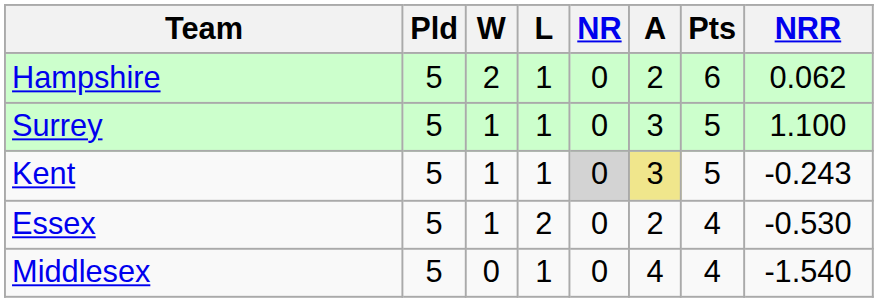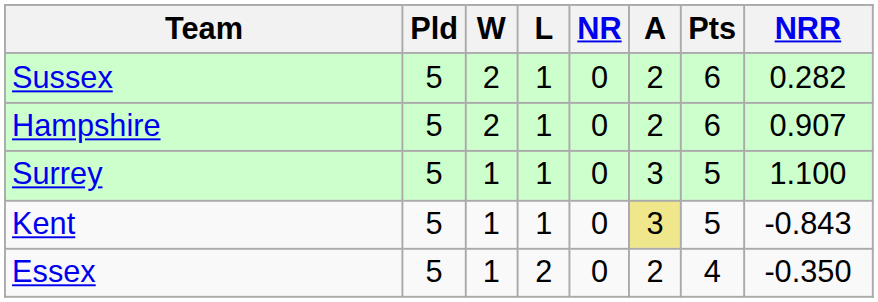+ row: Sussex | 5 | 2 | 1 | 0 | 2 | 6 | 0.282
Hampshire | NRR: 0.062 -> 0.907
Kent | NR: lightgrey background -> no background
Kent | NRR: -0.243 -> -0.843
Essex | NRR: -0.530 -> -0.350
- row: Middlesex | 5 | 0 | 1 | 0 | 4 | 4 | -1.540
